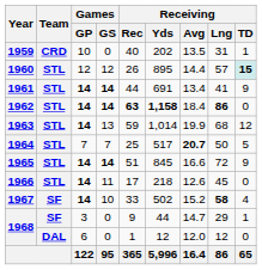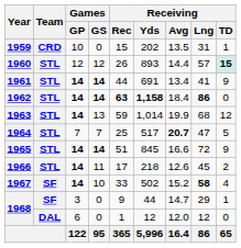1959 | Receiving / Rec: 40 -> 15
1960 | Receiving / Yds: 895 -> 893
1964 | Receiving / Lng: 50 -> 47
1966 | Receiving / TD: 0 -> 2
